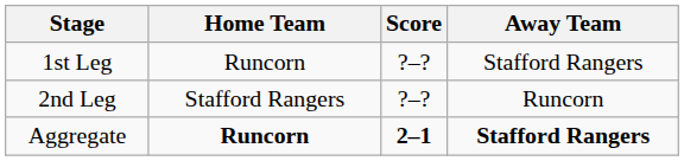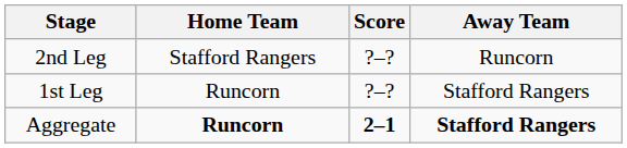rows swapped: 1st Leg <-> 2nd Leg
